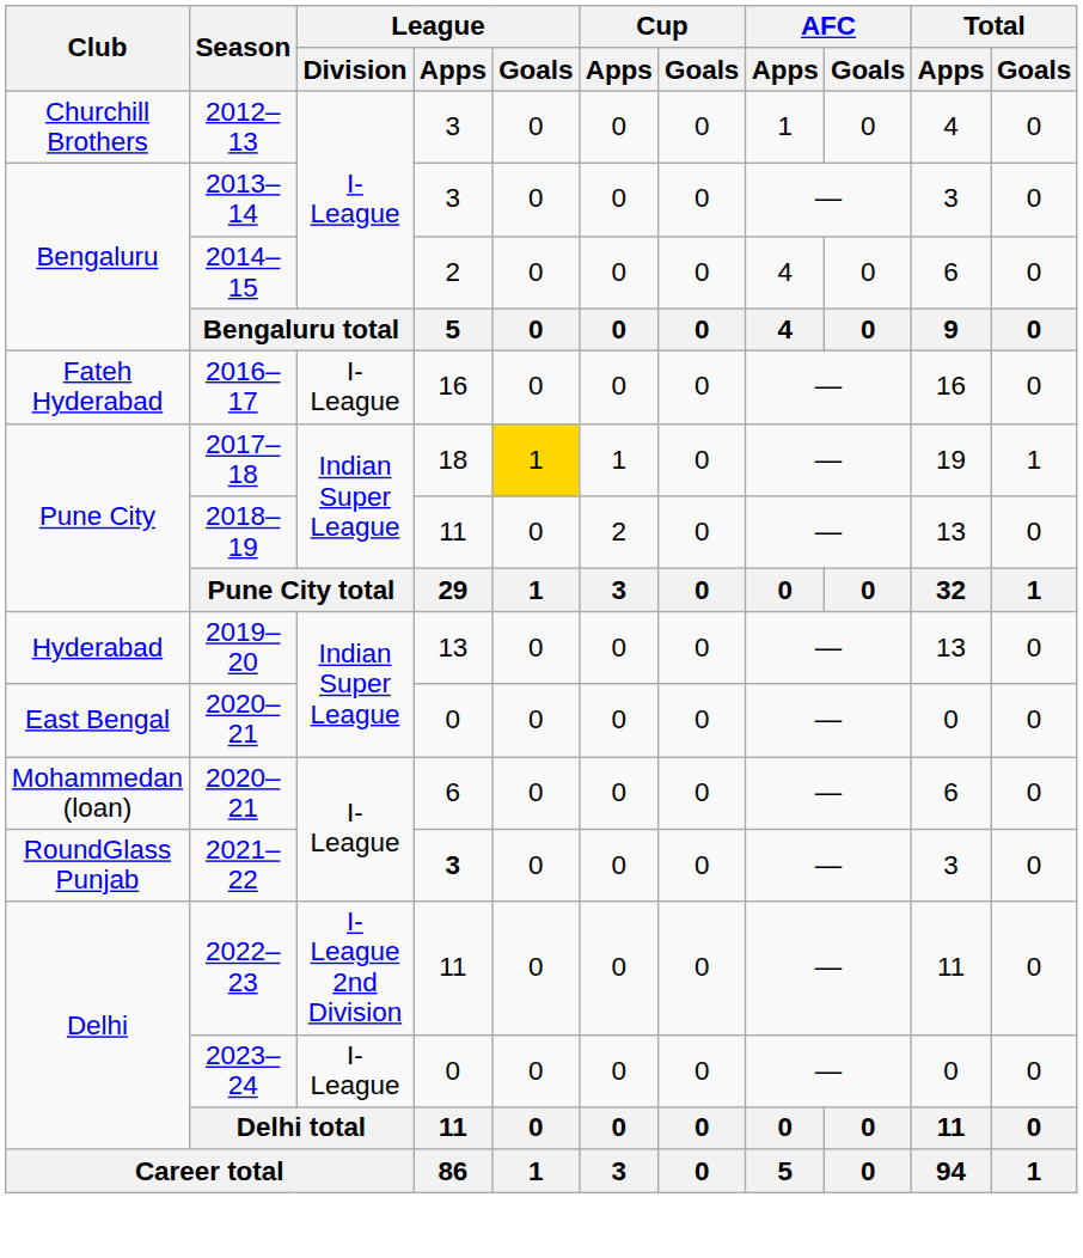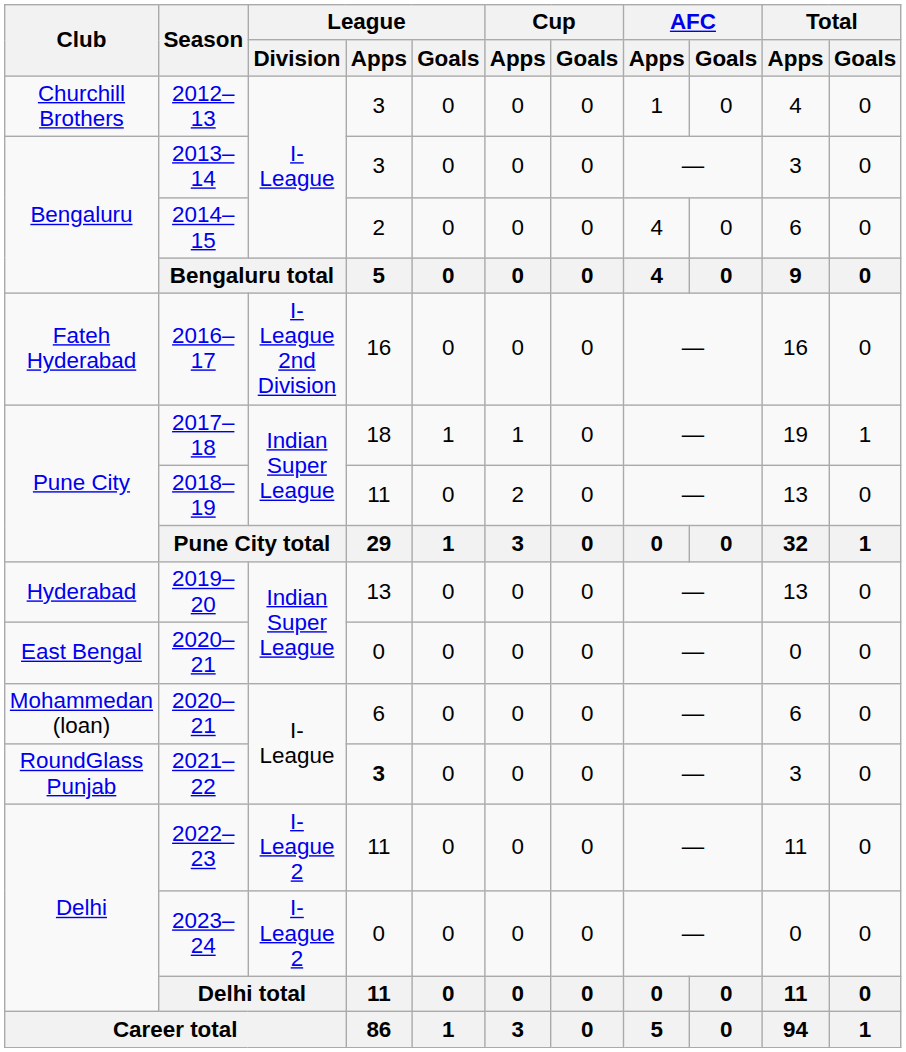2016–17 | League / Division: I-League -> I-League 2nd Division
2017–18 | League / Goals: gold background -> no background
2022–23 | League / Division: I-League 2nd Division -> I-League 2
2023–24 | League / Division: I-League -> I-League 2
